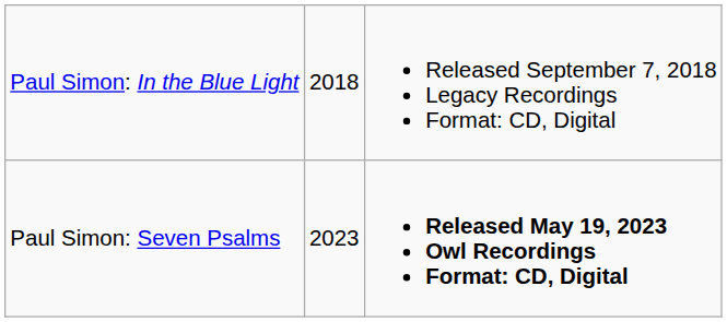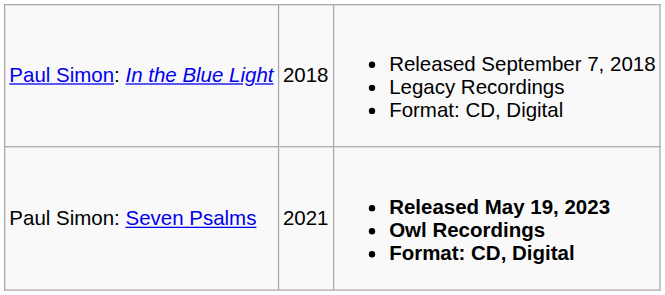Paul Simon: Seven Psalms | column 2: 2023 -> 2021
